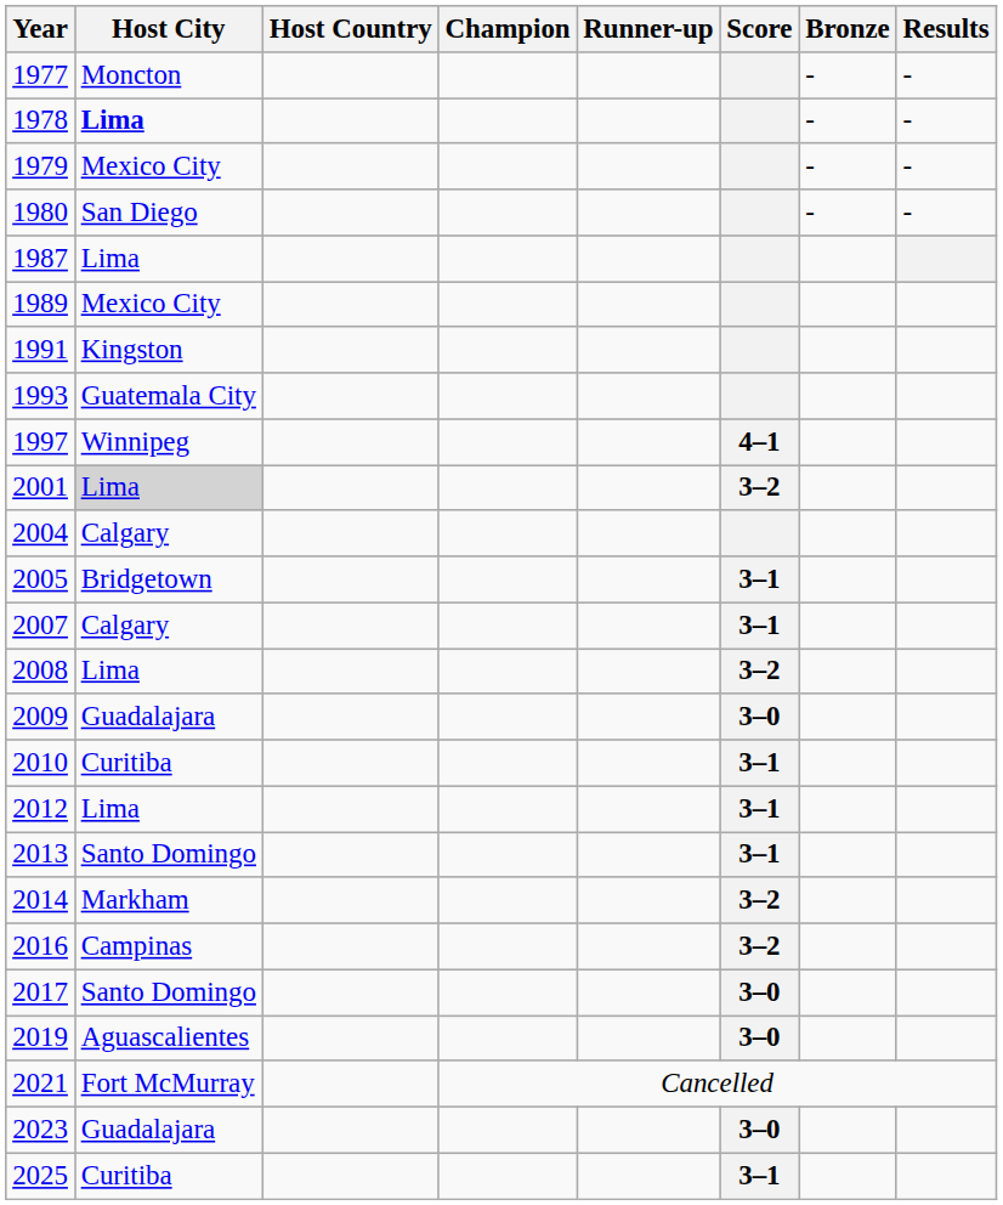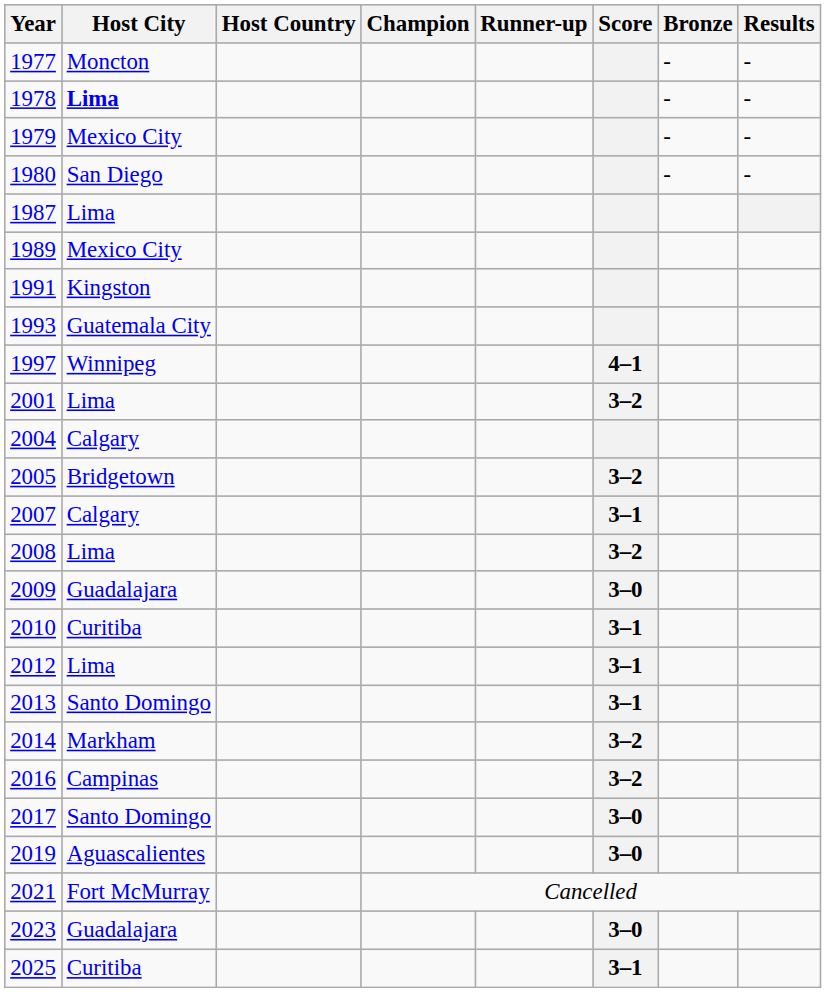2001 | Host City: lightgrey background -> no background
2005 | Score: 3–1 -> 3–2
